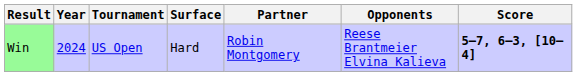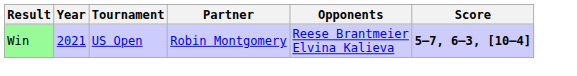- column: Surface | Hard
Win | Year: 2024 -> 2021
